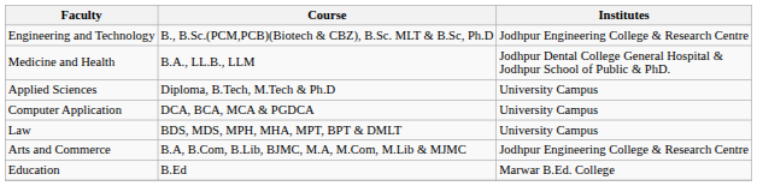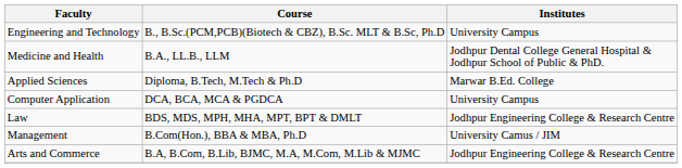Engineering and Technology | Institutes: Jodhpur Engineering College & Research Centre -> University Campus
Applied Sciences | Institutes: University Campus -> Marwar B.Ed. College
Law | Institutes: University Campus -> Jodhpur Engineering College & Research Centre
+ row: Management | B.Com(Hon.), BBA & MBA, Ph.D | University Camus / JIM
- row: Education | B.Ed | Marwar B.Ed. College
